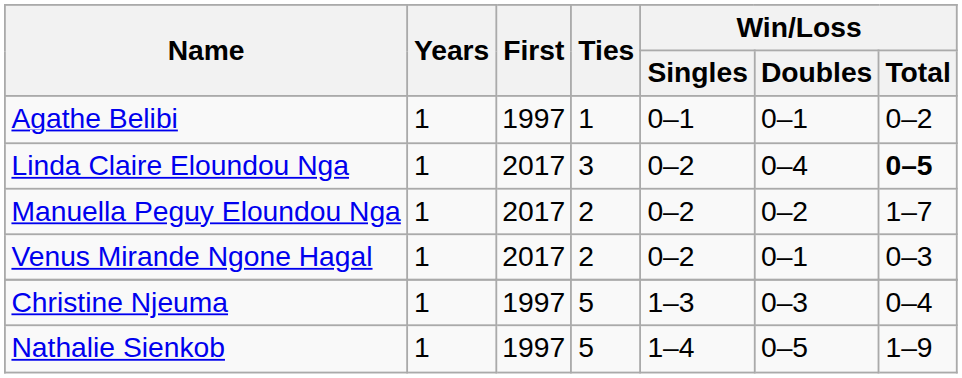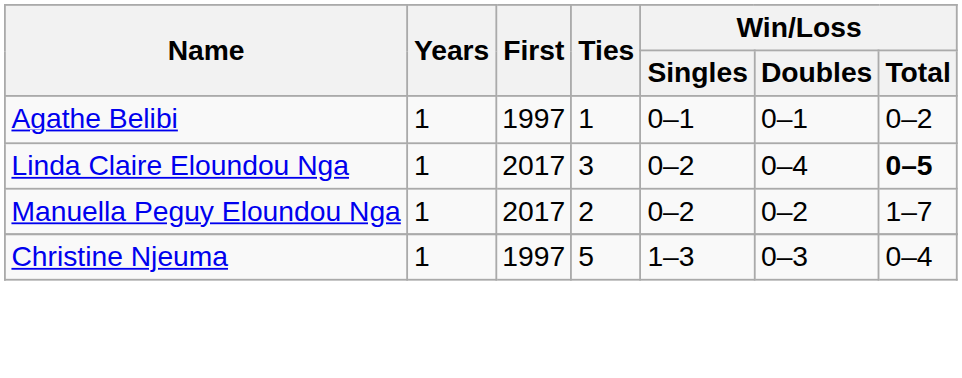- row: Venus Mirande Ngone Hagal | 1 | 2017 | 2 | 0–2 | 0–1 | 0–3
- row: Nathalie Sienkob | 1 | 1997 | 5 | 1–4 | 0–5 | 1–9
